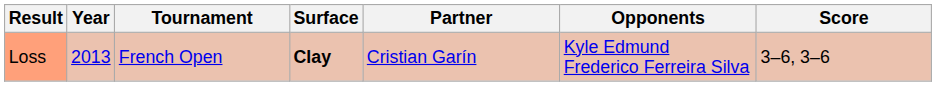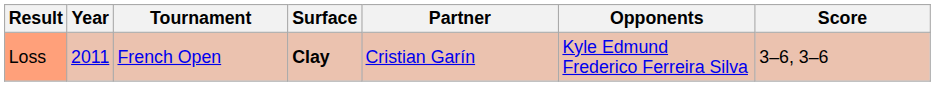Loss | Year: 2013 -> 2011
